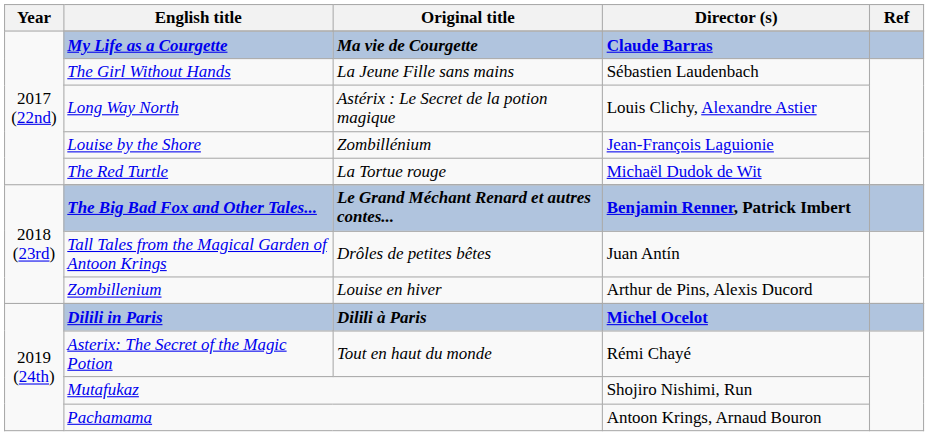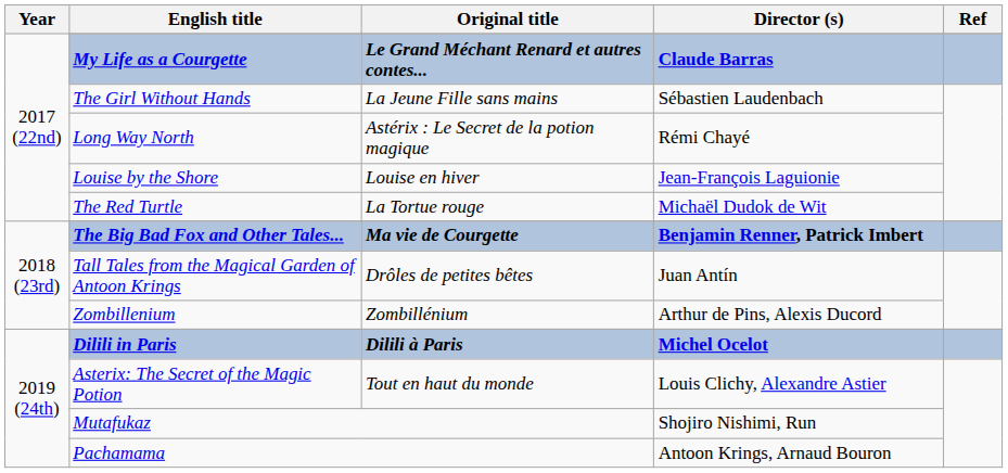My Life as a Courgette | Original title: Ma vie de Courgette -> Le Grand Méchant Renard et autres contes...
Long Way North | Director (s): Louis Clichy, Alexandre Astier -> Rémi Chayé
Louise by the Shore | Original title: Zombillénium -> Louise en hiver
The Big Bad Fox and Other Tales... | Original title: Le Grand Méchant Renard et autres contes... -> Ma vie de Courgette
Zombillenium | Original title: Louise en hiver -> Zombillénium
Asterix: The Secret of the Magic Potion | Director (s): Rémi Chayé -> Louis Clichy, Alexandre Astier
